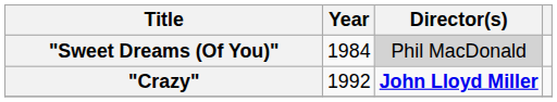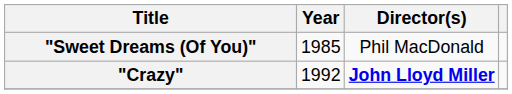"Sweet Dreams (Of You)" | Year: 1984 -> 1985
"Sweet Dreams (Of You)" | Director(s): lightgrey background -> no background
